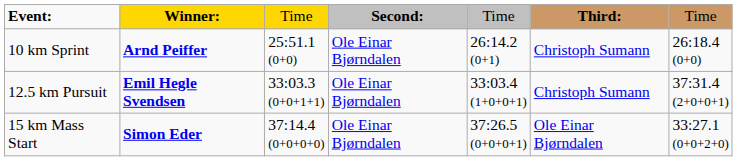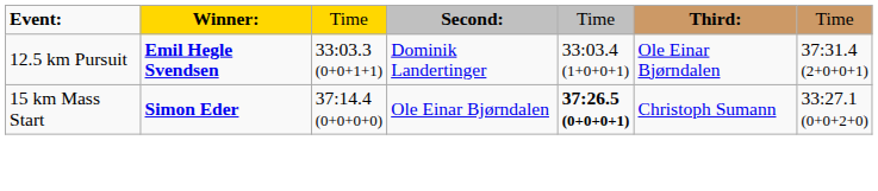- row: 10 km Sprint | Arnd Peiffer | 25:51.1 (0+0) | Ole Einar Bjørndalen | 26:14.2 (0+1) | Christoph Sumann | 26:18.4 (0+0)
12.5 km Pursuit | column 4: Ole Einar Bjørndalen -> Dominik Landertinger
12.5 km Pursuit | column 6: Christoph Sumann -> Ole Einar Bjørndalen
15 km Mass Start | column 5: normal -> bold
15 km Mass Start | column 6: Ole Einar Bjørndalen -> Christoph Sumann
